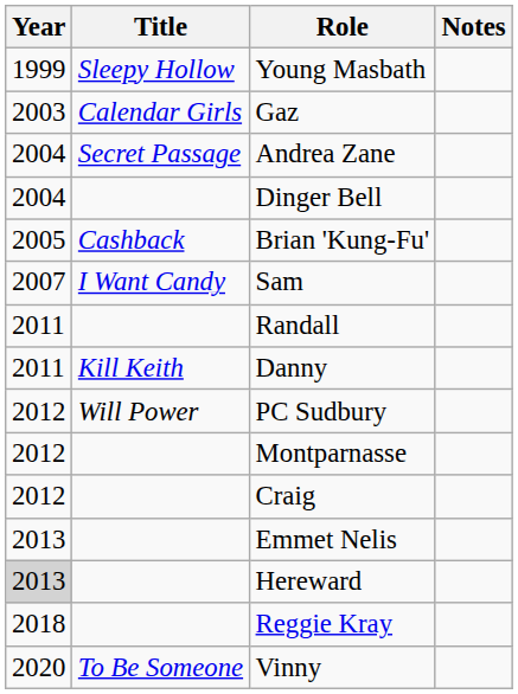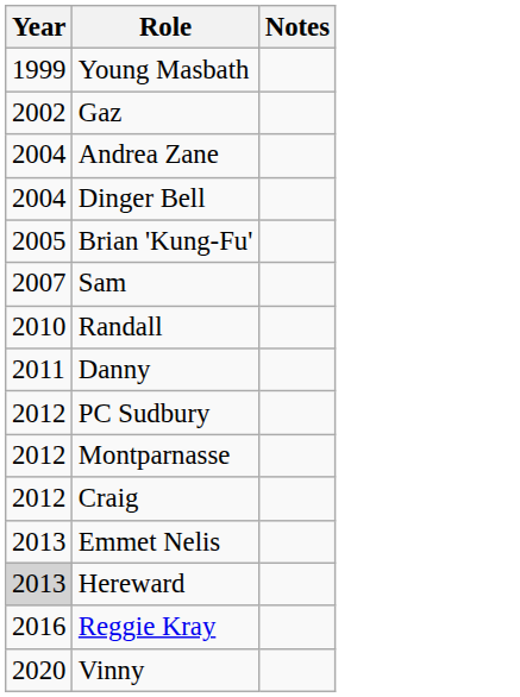- column: Title | Sleepy Hollow | Calendar Girls | Secret Passage | Cashback | I Want Candy | Kill Keith | Will Power | To Be Someone
Gaz | Year: 2003 -> 2002
Randall | Year: 2011 -> 2010
Reggie Kray | Year: 2018 -> 2016
